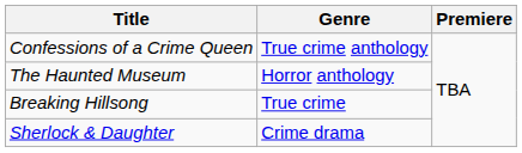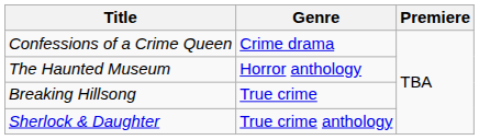Confessions of a Crime Queen | Genre: True crime anthology -> Crime drama
Sherlock & Daughter | Genre: Crime drama -> True crime anthology
